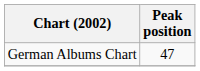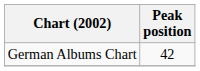German Albums Chart | Peak position: 47 -> 42
